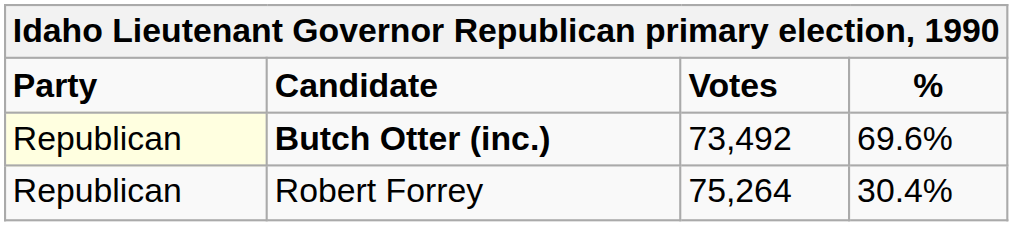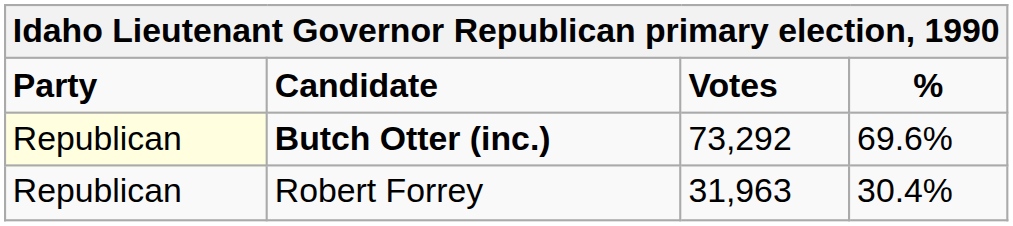Butch Otter (inc.) | Votes: 73,492 -> 73,292
Robert Forrey | Votes: 75,264 -> 31,963
